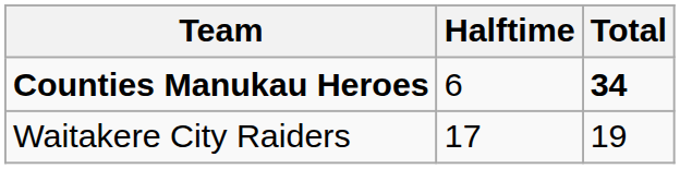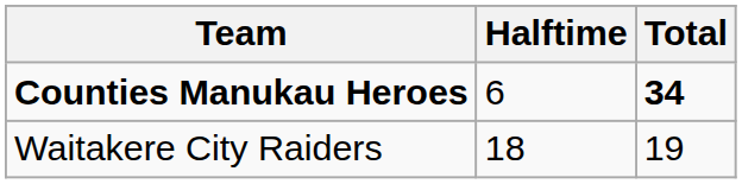Waitakere City Raiders | Halftime: 17 -> 18
